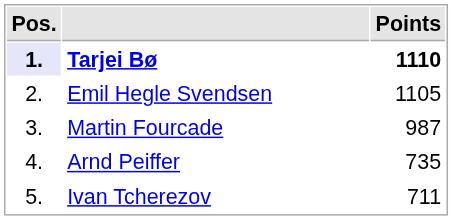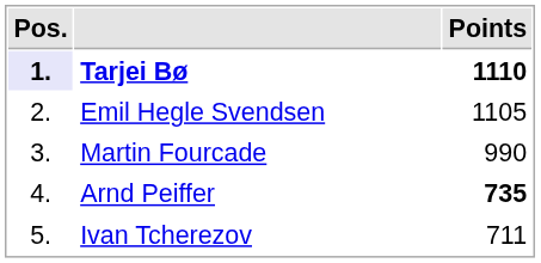Martin Fourcade | Points: 987 -> 990
Arnd Peiffer | Points: normal -> bold
